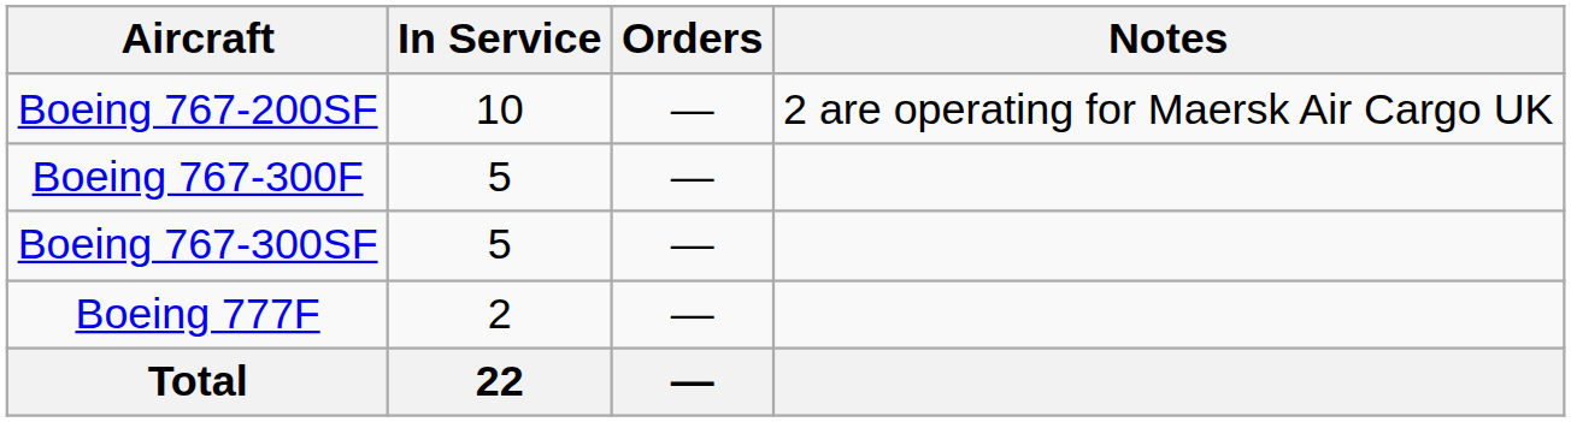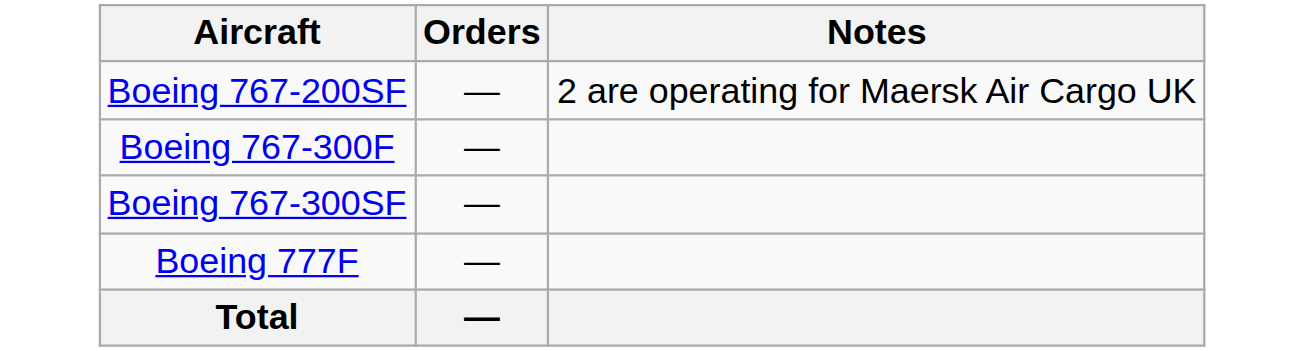- column: In Service | 10 | 5 | 5 | 2 | 22
